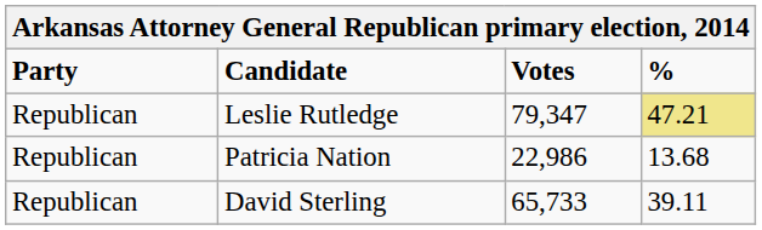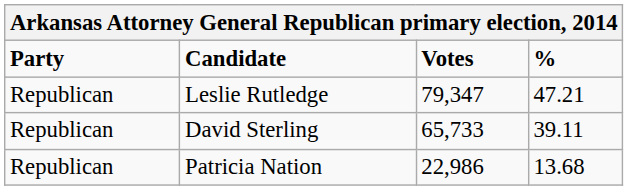Leslie Rutledge | %: khaki background -> no background
rows swapped: David Sterling <-> Patricia Nation
